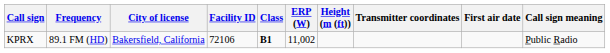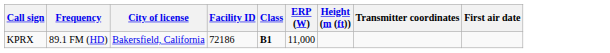- column: Call sign meaning | Public Radio
KPRX | Facility ID: 72106 -> 72186
KPRX | ERP (W): 11,002 -> 11,000
